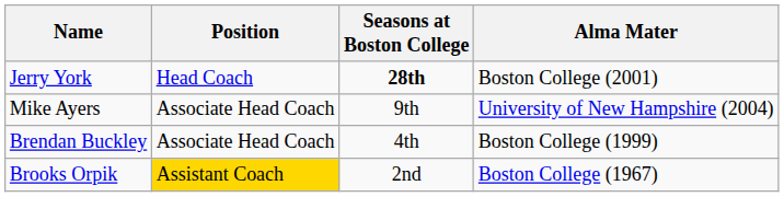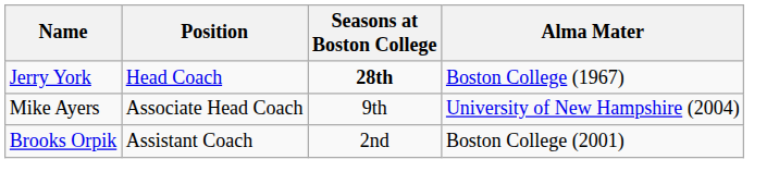Jerry York | Alma Mater: Boston College (2001) -> Boston College (1967)
- row: Brendan Buckley | Associate Head Coach | 4th | Boston College (1999)
Brooks Orpik | Position: gold background -> no background
Brooks Orpik | Alma Mater: Boston College (1967) -> Boston College (2001)
